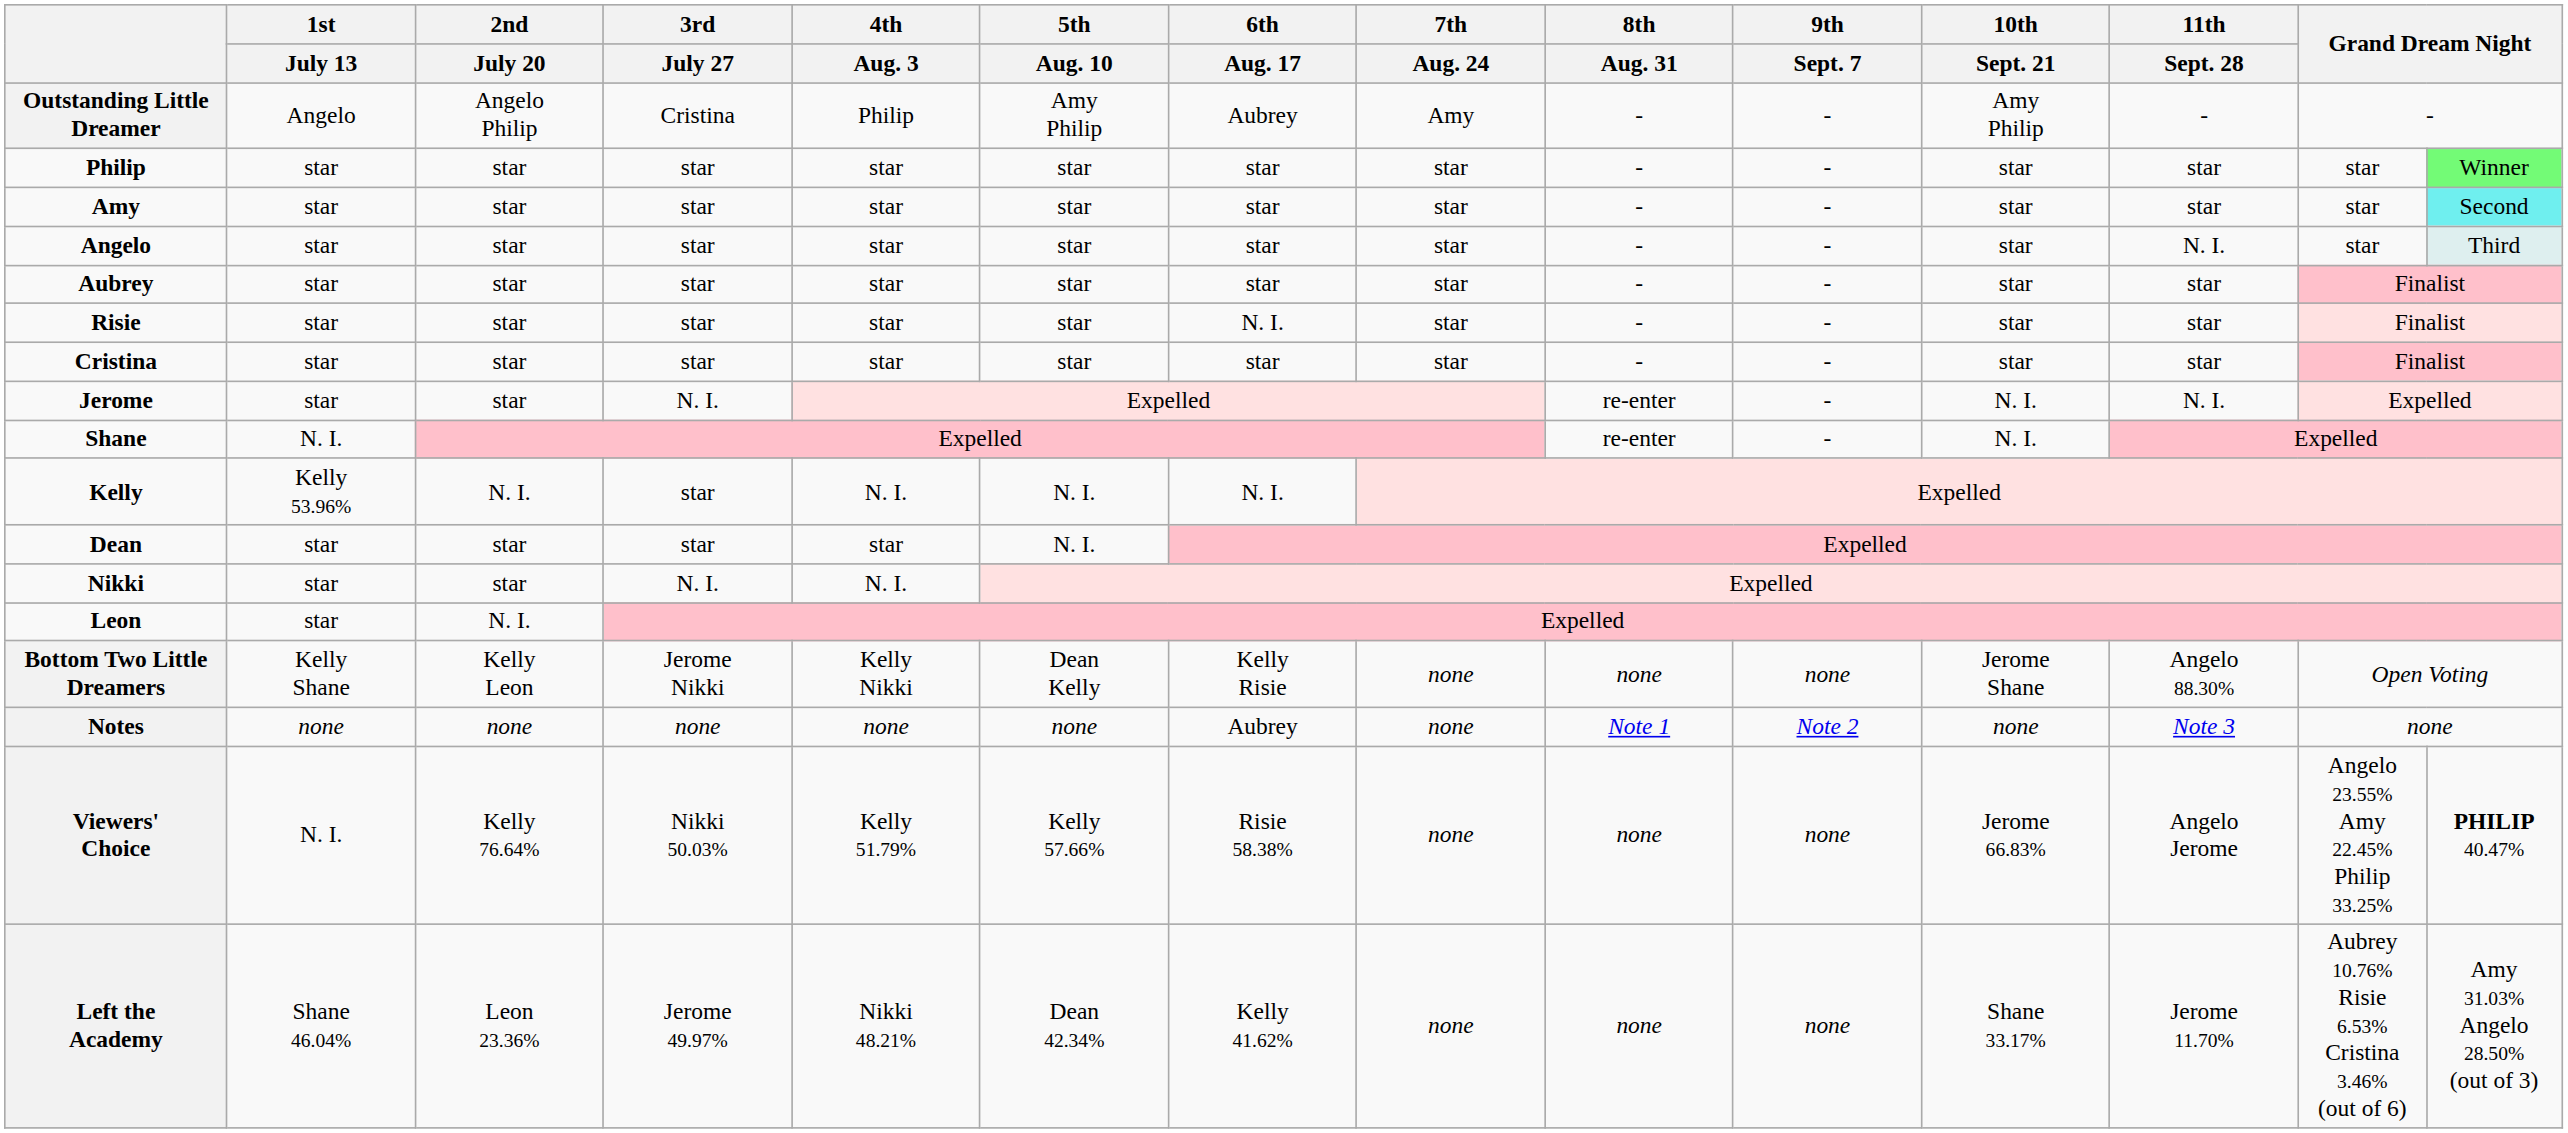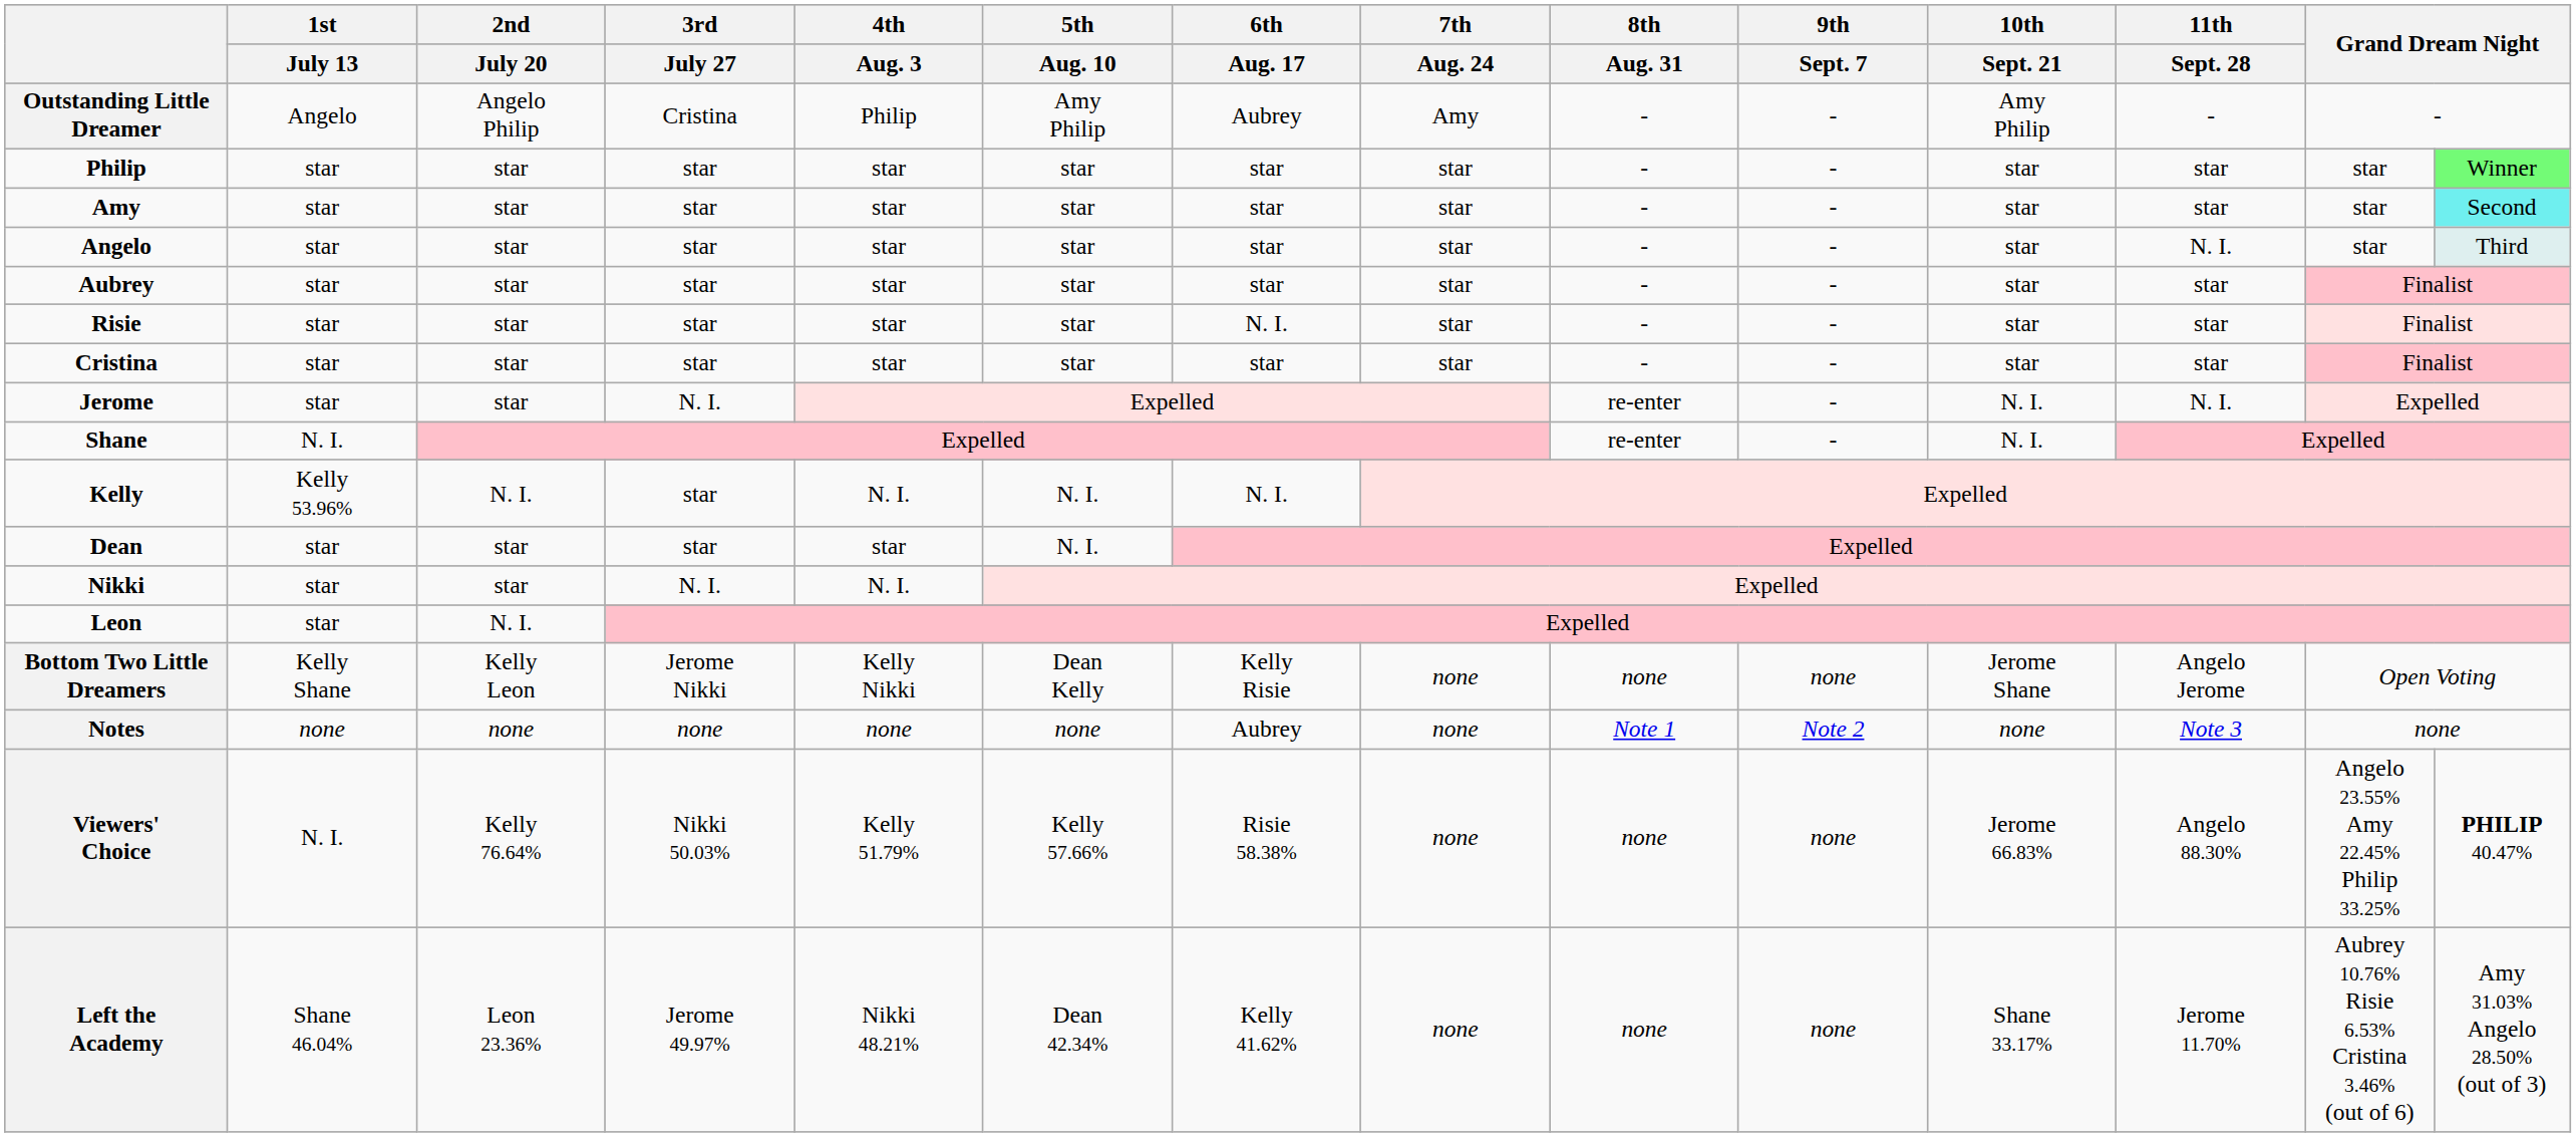Bottom Two Little Dreamers | 11th / Sept. 28: Angelo 88.30% -> Angelo Jerome
Viewers' Choice | 11th / Sept. 28: Angelo Jerome -> Angelo 88.30%
